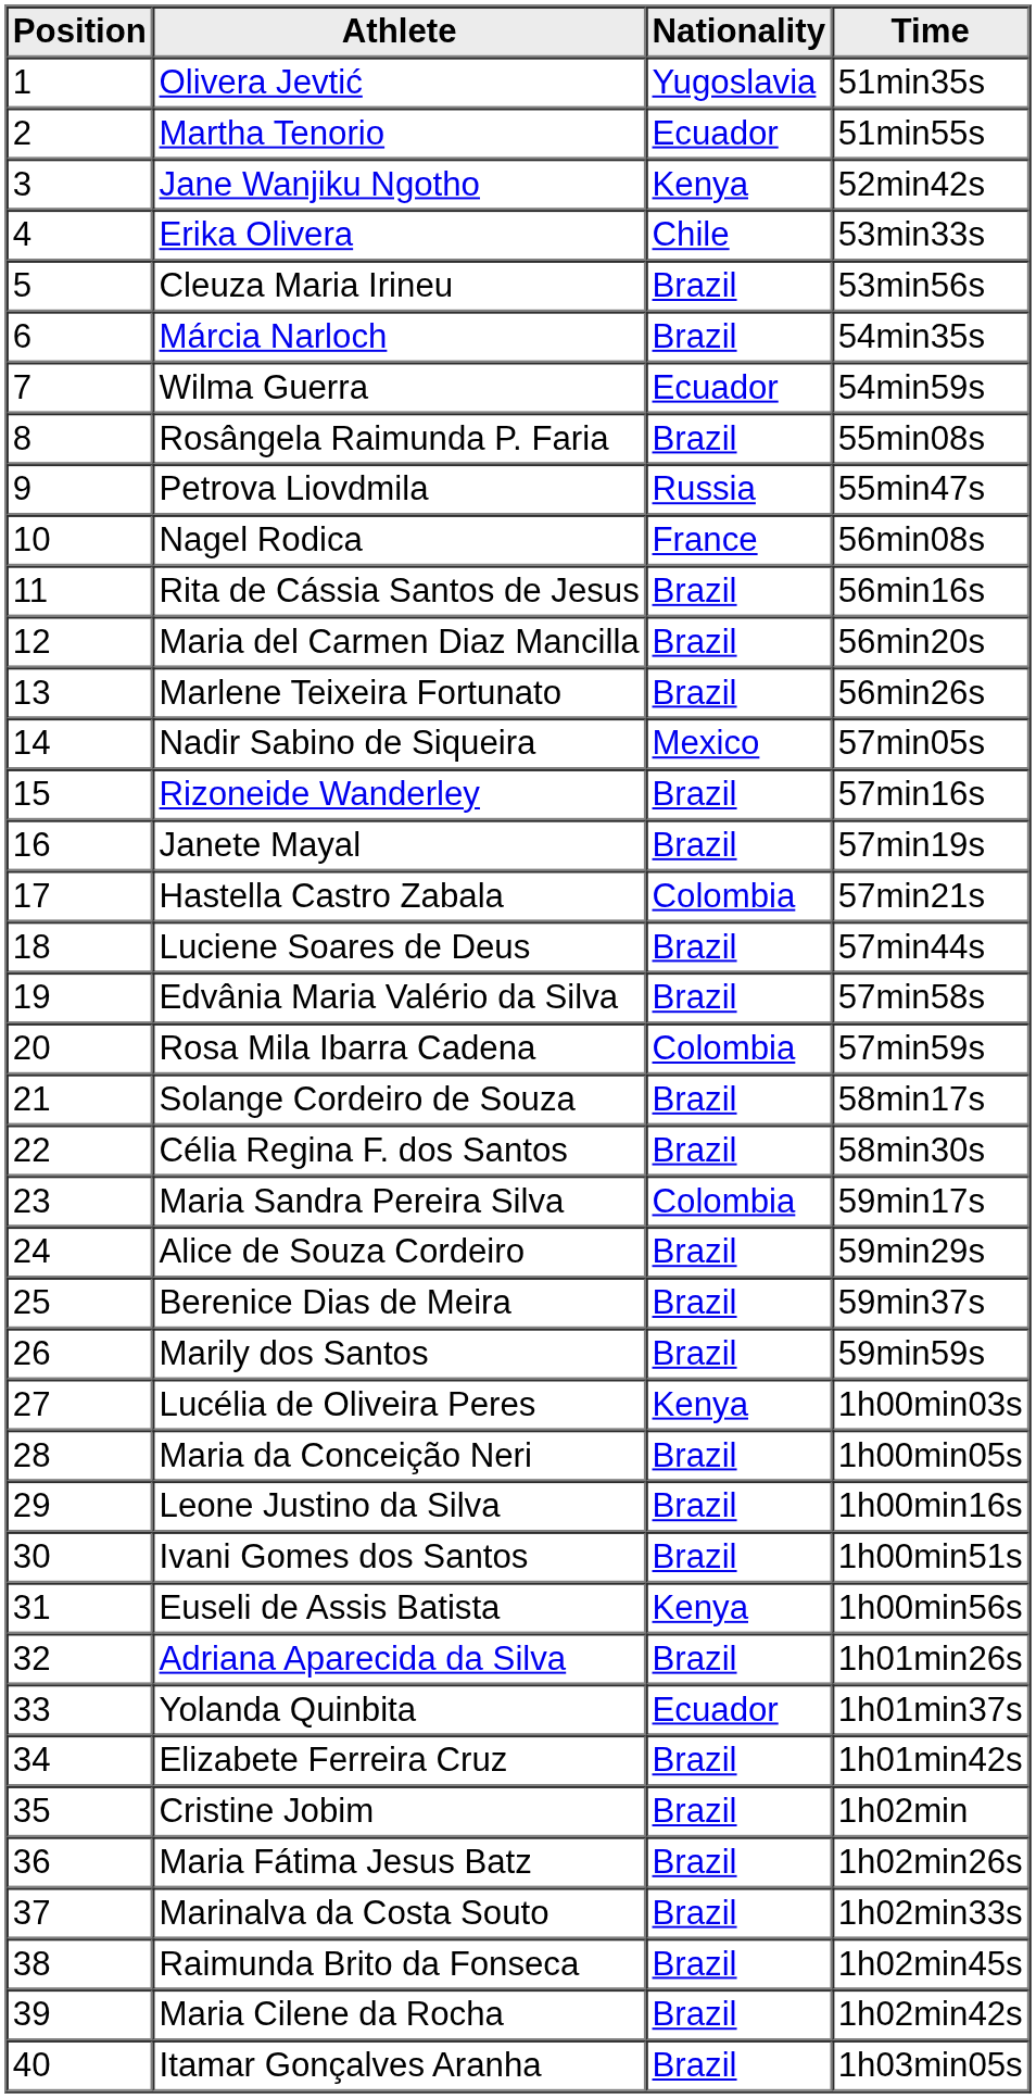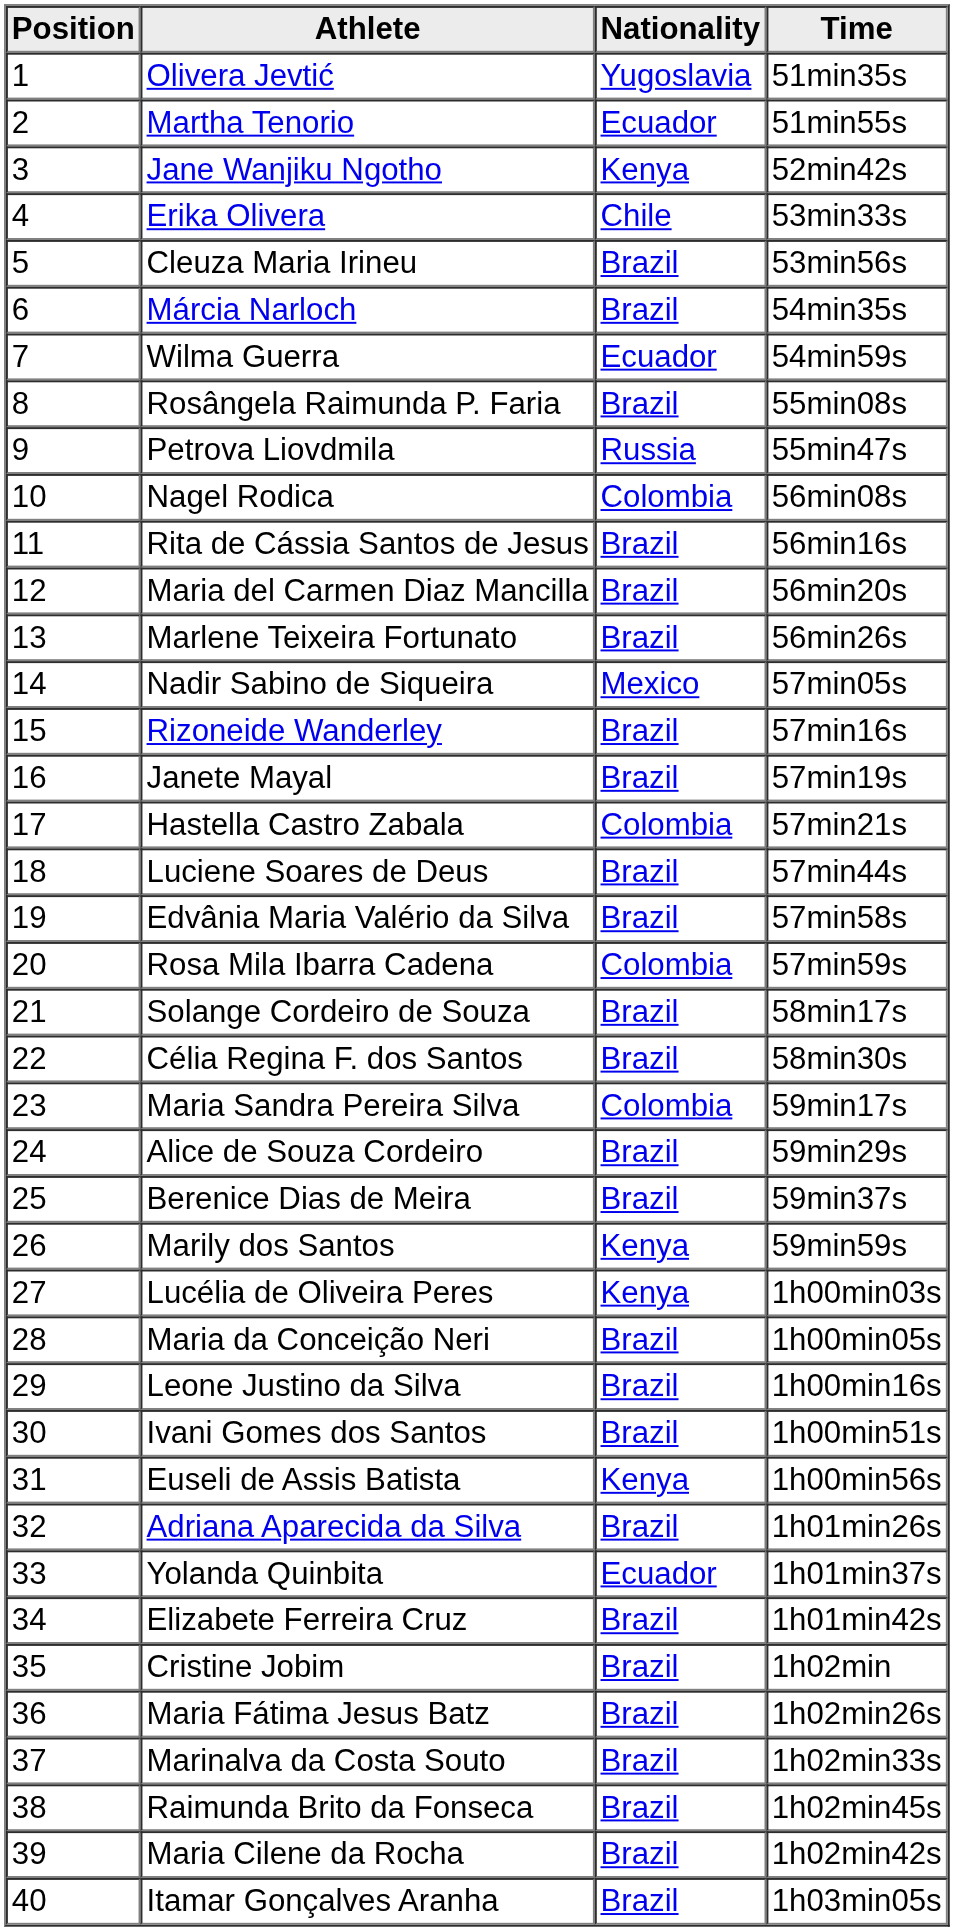Nagel Rodica | Nationality: France -> Colombia
Marily dos Santos | Nationality: Brazil -> Kenya
